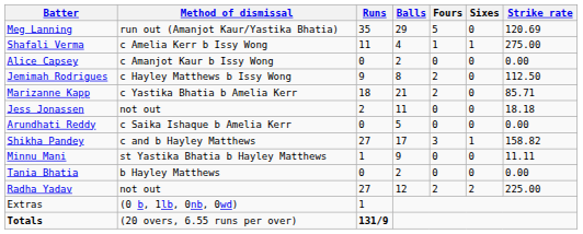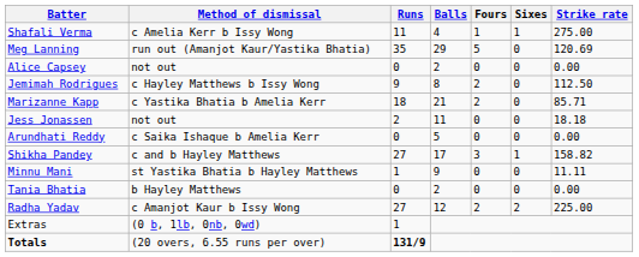rows swapped: Meg Lanning <-> Shafali Verma
Alice Capsey | Method of dismissal: c Amanjot Kaur b Issy Wong -> not out
Radha Yadav | Method of dismissal: not out -> c Amanjot Kaur b Issy Wong
